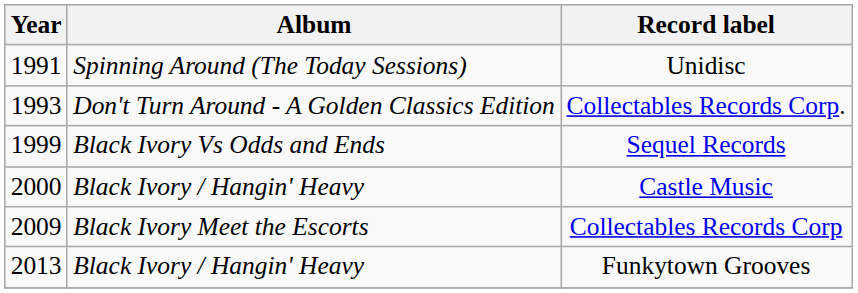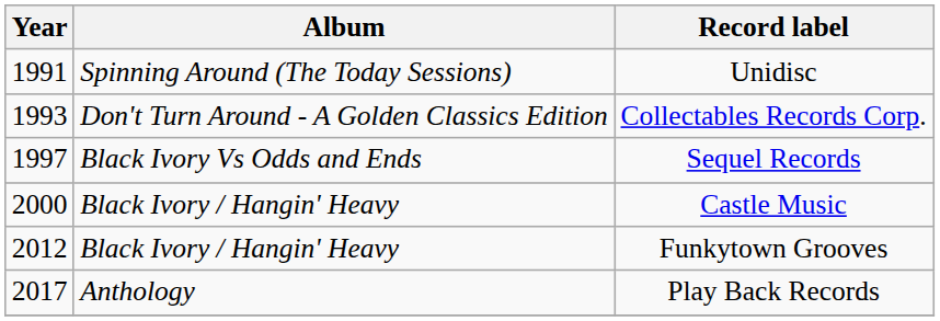Sequel Records | Year: 1999 -> 1997
- row: 2009 | Black Ivory Meet the Escorts | Collectables Records Corp
Funkytown Grooves | Year: 2013 -> 2012
+ row: 2017 | Anthology | Play Back Records
